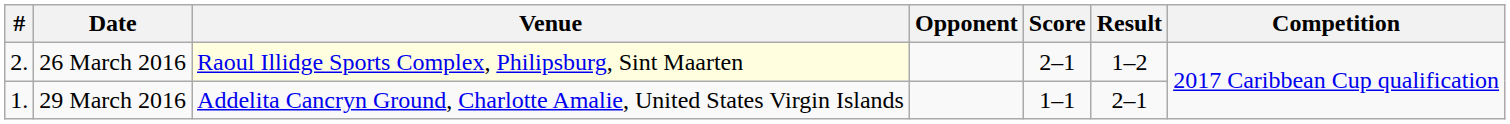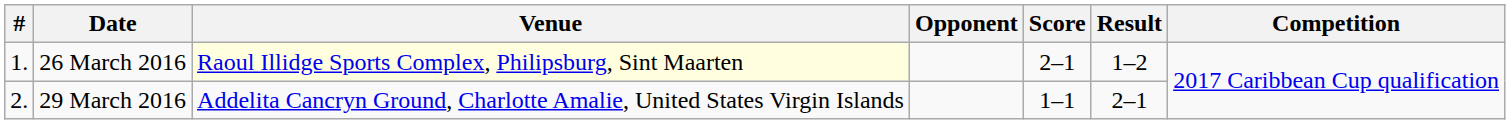26 March 2016 | #: 2. -> 1.
29 March 2016 | #: 1. -> 2.
